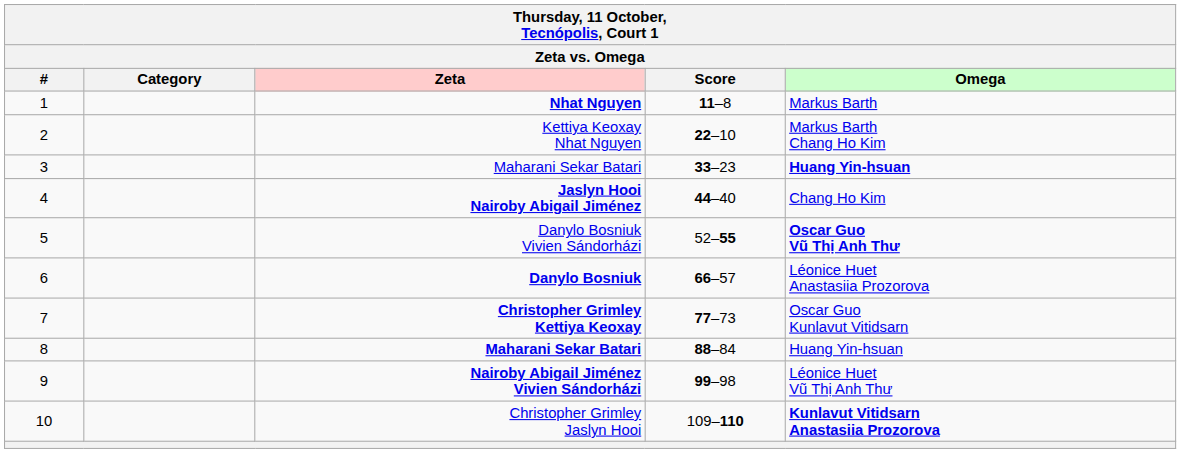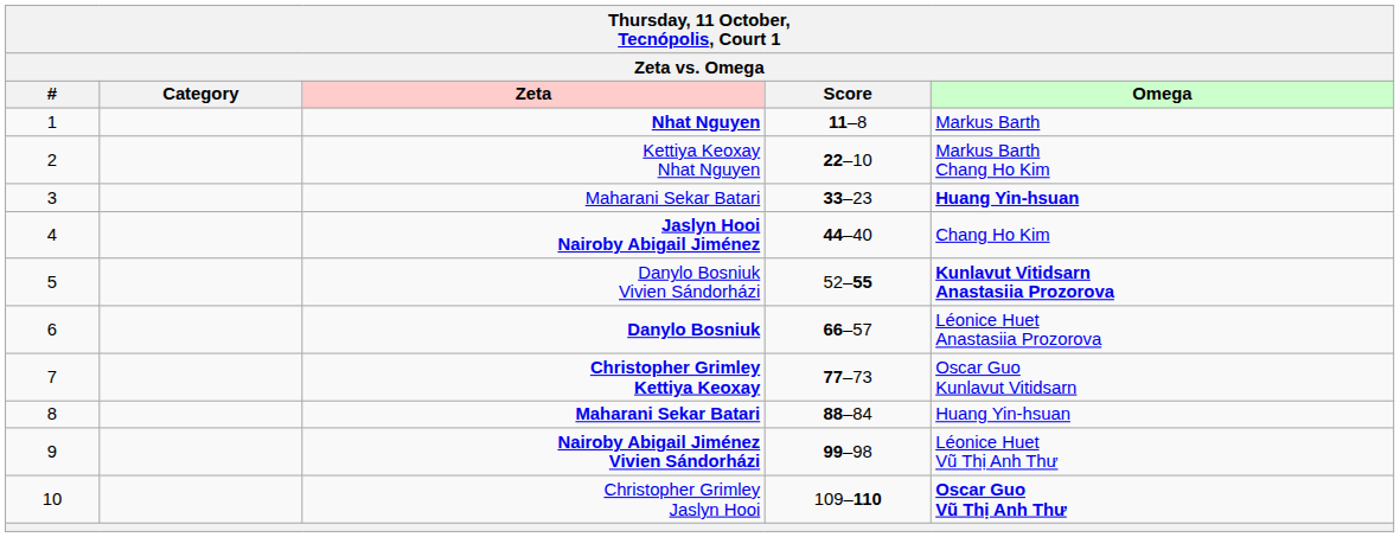Danylo Bosniuk Vivien Sándorházi | Omega: Oscar Guo Vũ Thị Anh Thư -> Kunlavut Vitidsarn Anastasiia Prozorova
Christopher Grimley Jaslyn Hooi | Omega: Kunlavut Vitidsarn Anastasiia Prozorova -> Oscar Guo Vũ Thị Anh Thư
